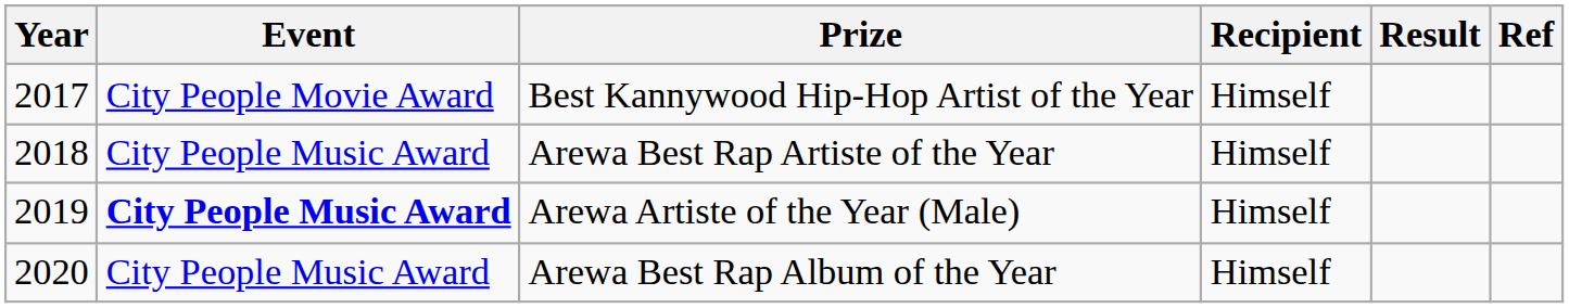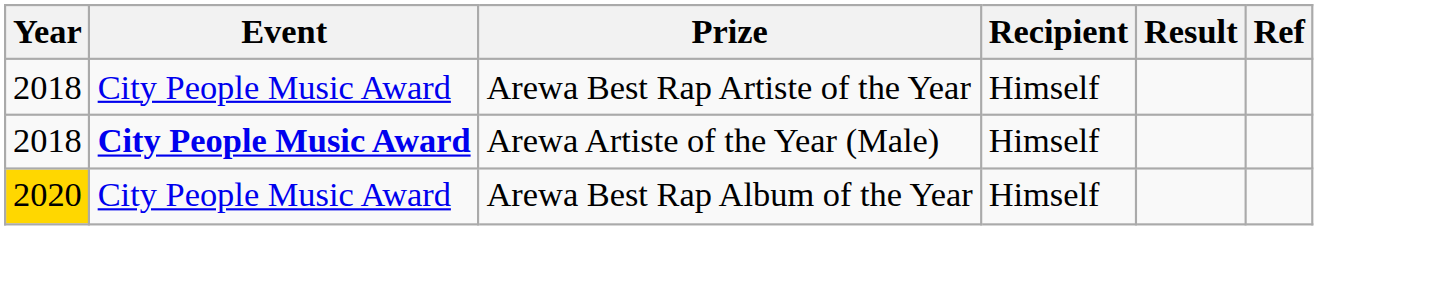- row: 2017 | City People Movie Award | Best Kannywood Hip-Hop Artist of the Year | Himself
Arewa Artiste of the Year (Male) | Year: 2019 -> 2018
Arewa Best Rap Album of the Year | Year: no background -> gold background
